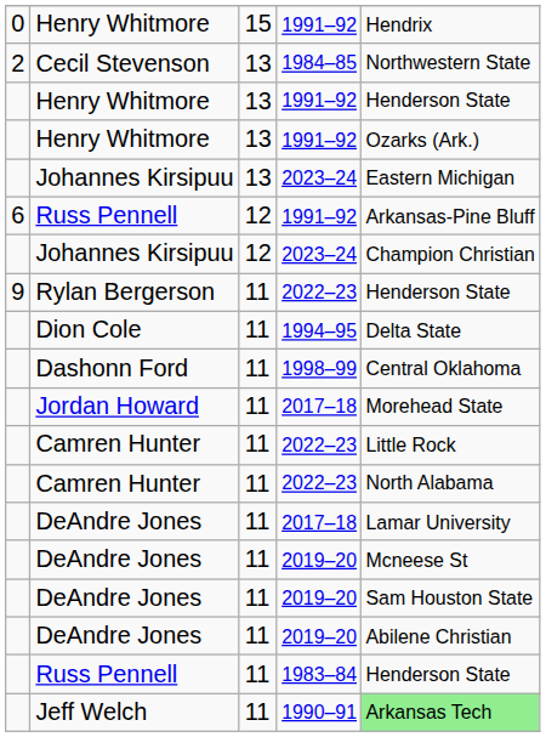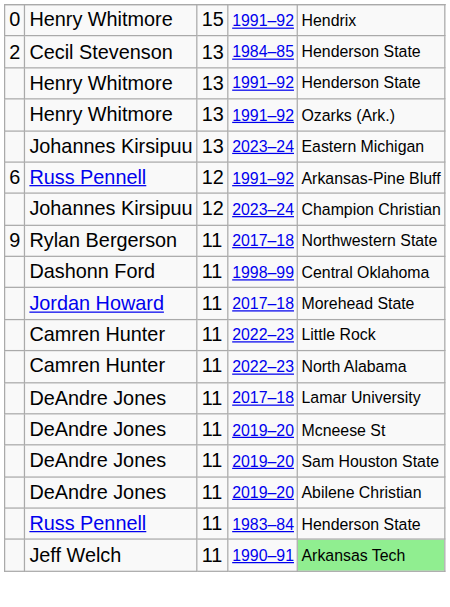Cecil Stevenson | column 5: Northwestern State -> Henderson State
Rylan Bergerson | column 4: 2022–23 -> 2017–18
Rylan Bergerson | column 5: Henderson State -> Northwestern State
- row: Dion Cole | 11 | 1994–95 | Delta State
